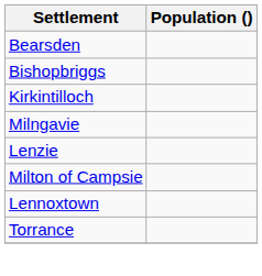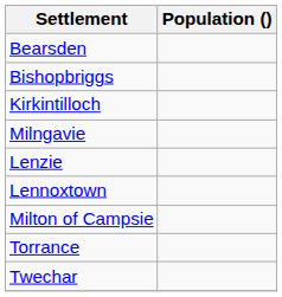rows swapped: Lennoxtown <-> Milton of Campsie
+ row: Twechar
